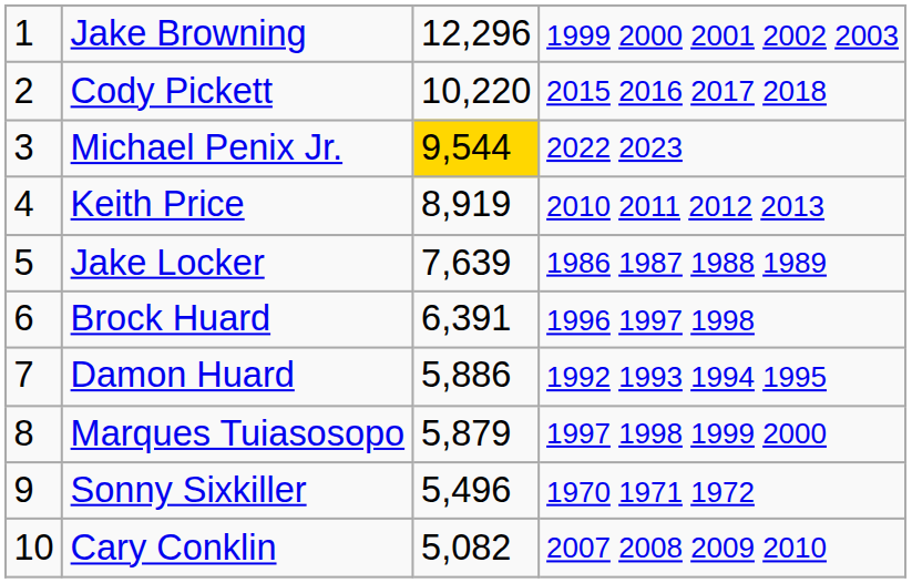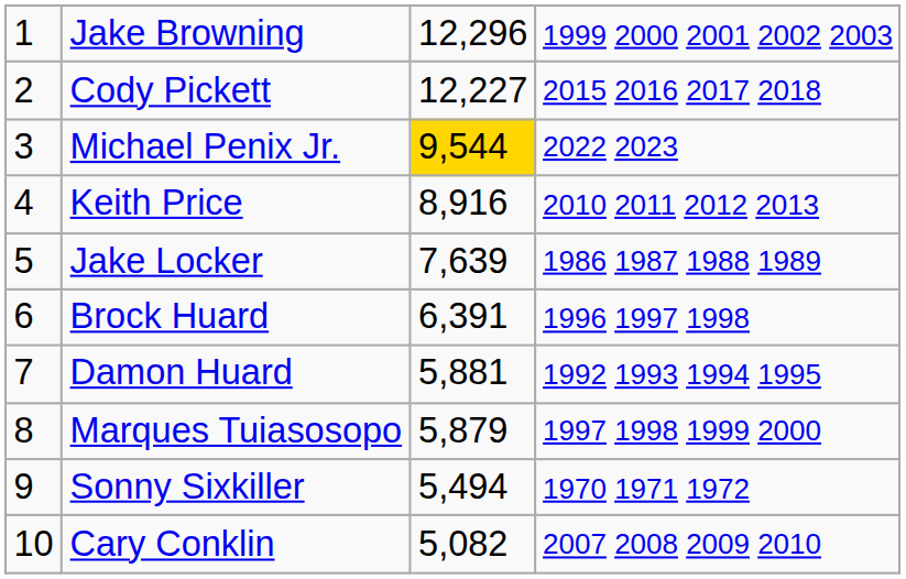Cody Pickett | column 3: 10,220 -> 12,227
Keith Price | column 3: 8,919 -> 8,916
Damon Huard | column 3: 5,886 -> 5,881
Sonny Sixkiller | column 3: 5,496 -> 5,494
